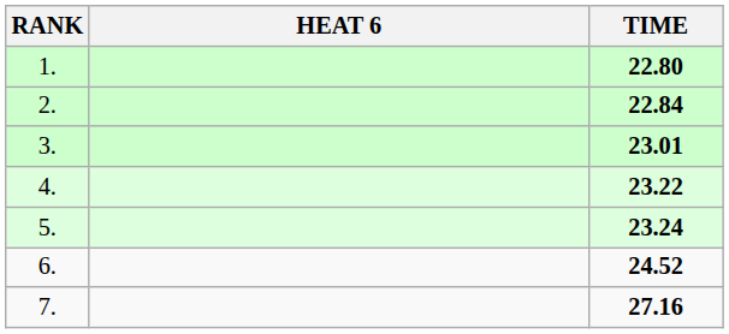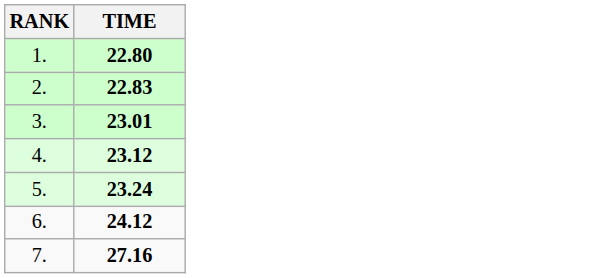- column: HEAT 6
2. | TIME: 22.84 -> 22.83
4. | TIME: 23.22 -> 23.12
6. | TIME: 24.52 -> 24.12
